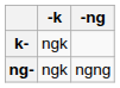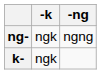rows swapped: k- <-> ng-
